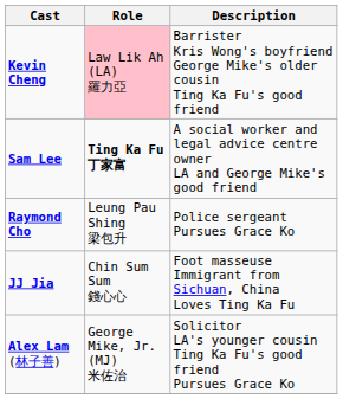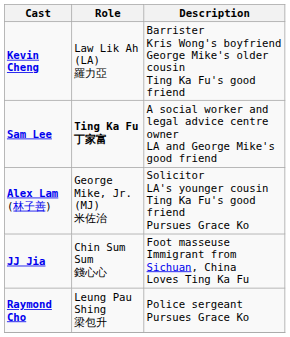Kevin Cheng | Role: pink background -> no background
rows swapped: Alex Lam (林子善) <-> Raymond Cho
